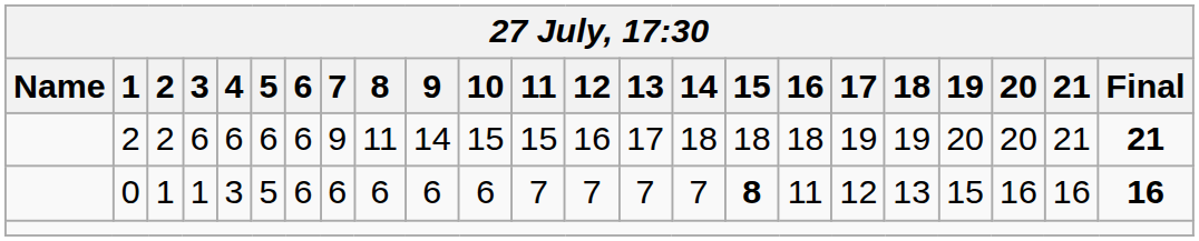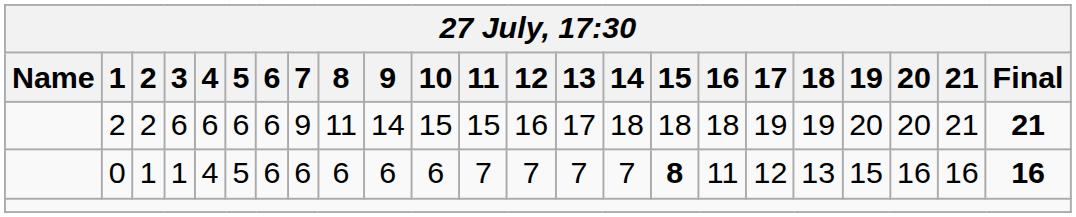0 | 4: 3 -> 4
